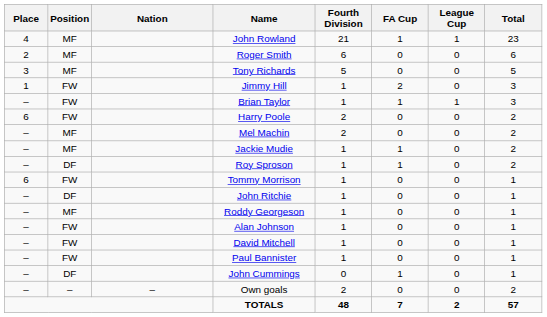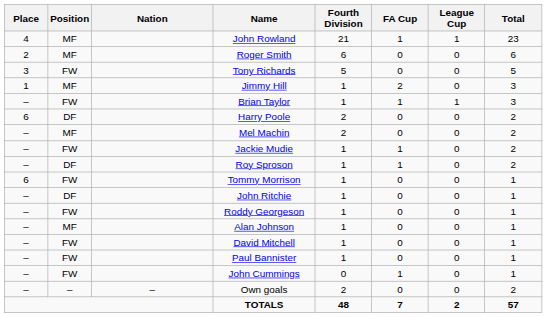Tony Richards | Position: MF -> FW
Jimmy Hill | Position: FW -> MF
Harry Poole | Position: FW -> DF
Jackie Mudie | Position: MF -> FW
Roddy Georgeson | Position: MF -> FW
Alan Johnson | Position: FW -> MF
John Cummings | Position: DF -> FW
